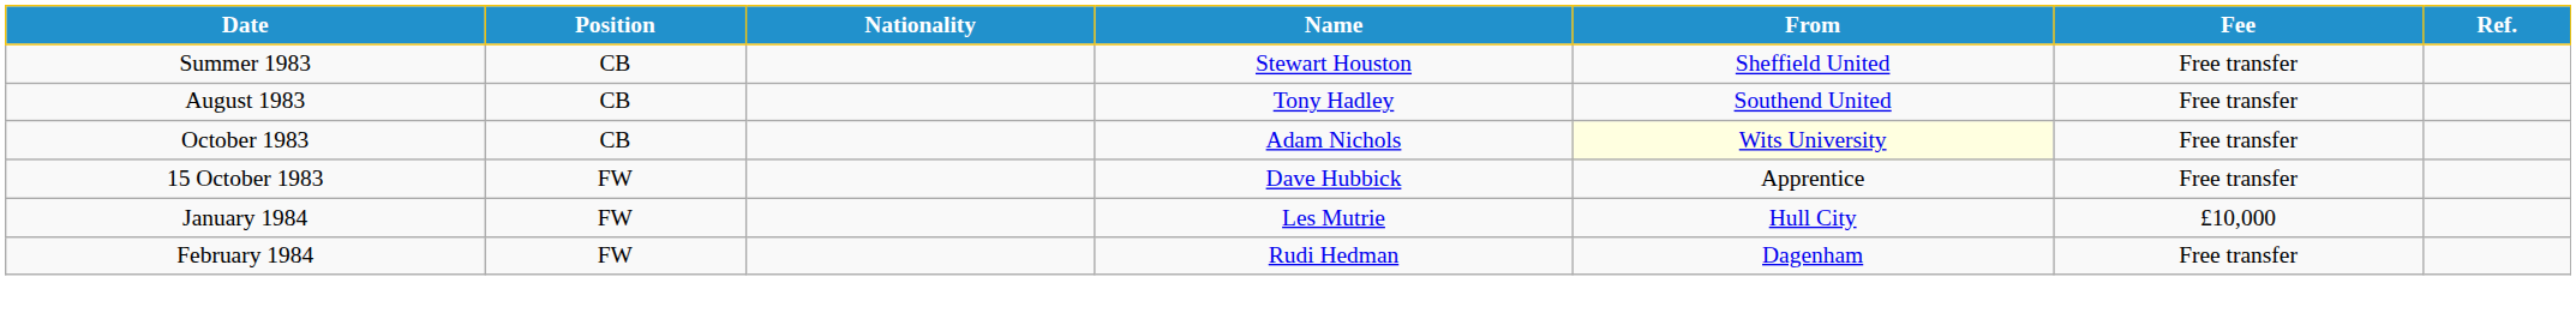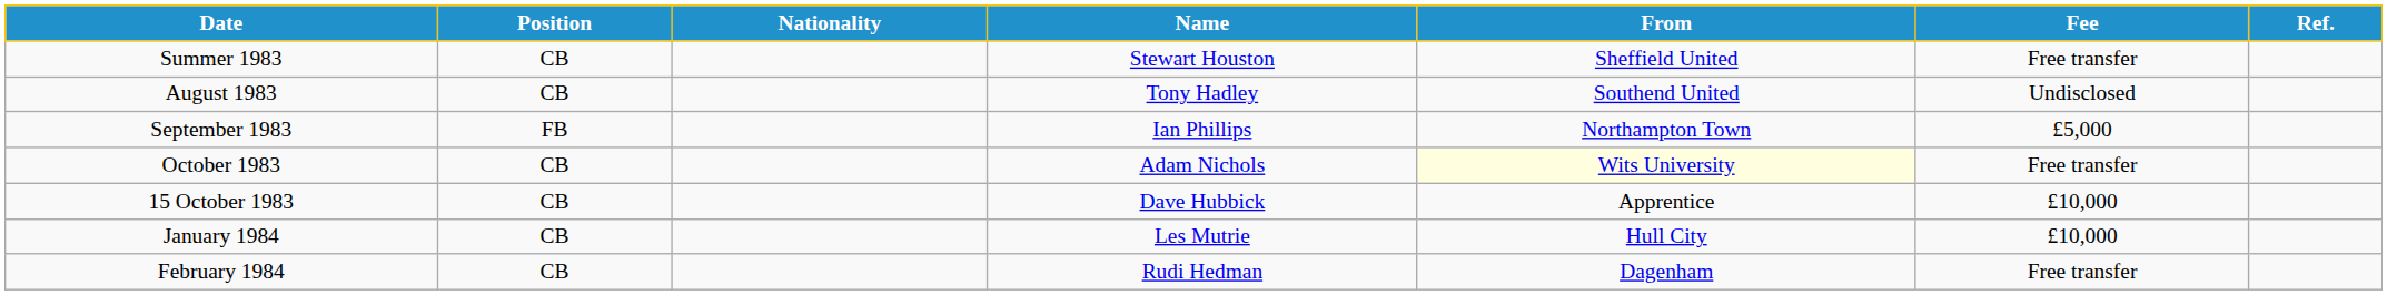August 1983 | Fee: Free transfer -> Undisclosed
+ row: September 1983 | FB | Ian Phillips | Northampton Town | £5,000
15 October 1983 | Position: FW -> CB
15 October 1983 | Fee: Free transfer -> £10,000
January 1984 | Position: FW -> CB
February 1984 | Position: FW -> CB
